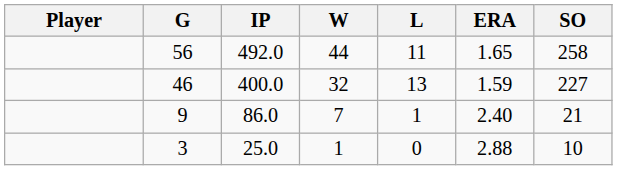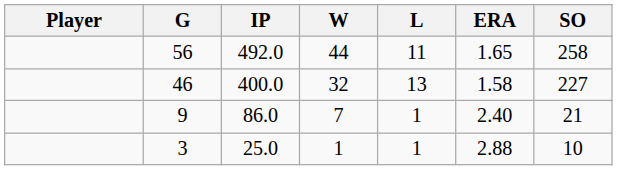46 | ERA: 1.59 -> 1.58
3 | L: 0 -> 1
